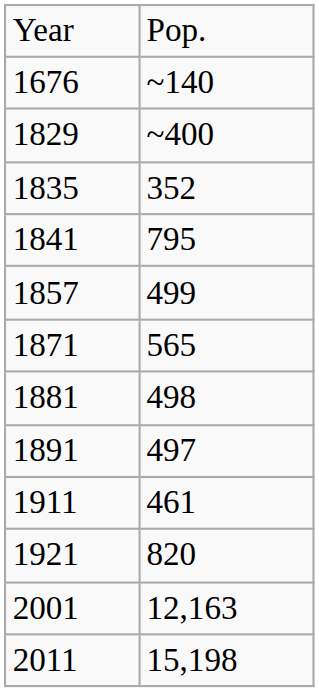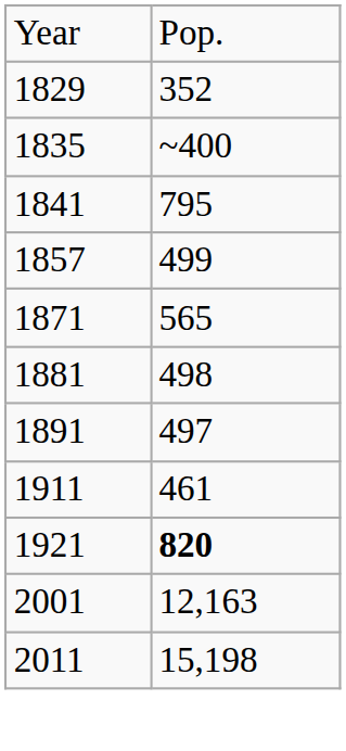- row: 1676 | ~140
1829 | column 2: ~400 -> 352
1835 | column 2: 352 -> ~400
1921 | column 2: normal -> bold
